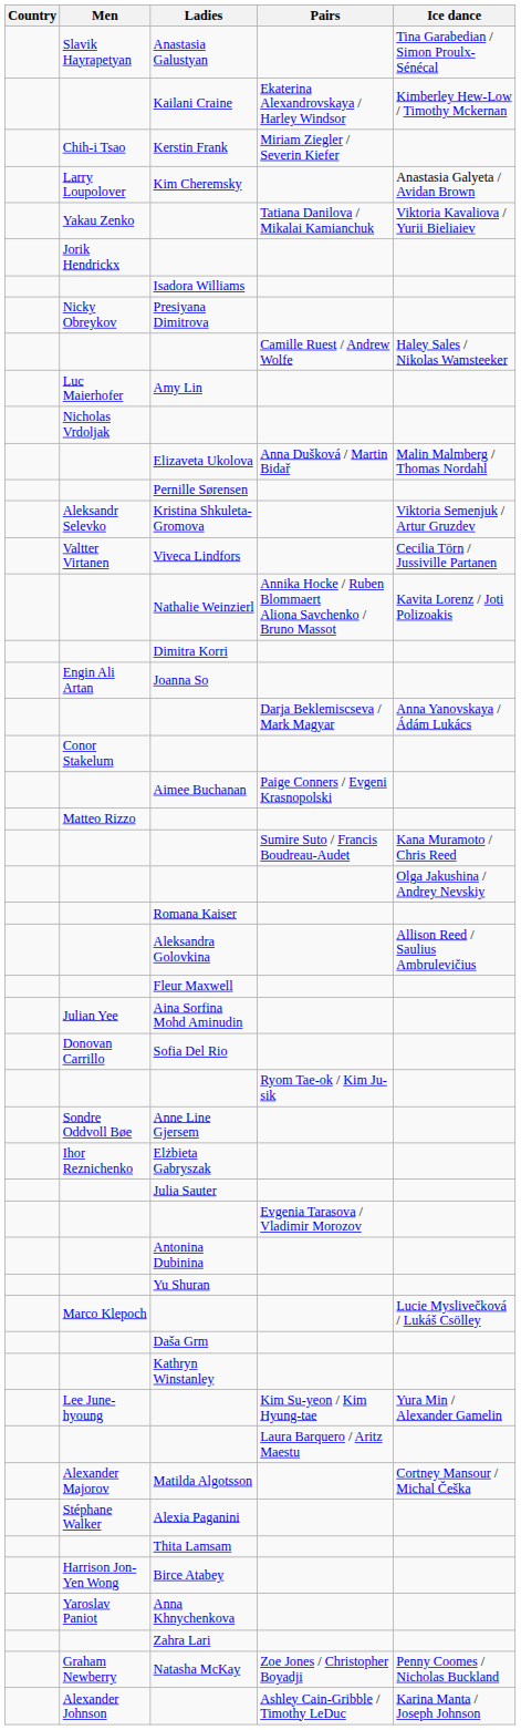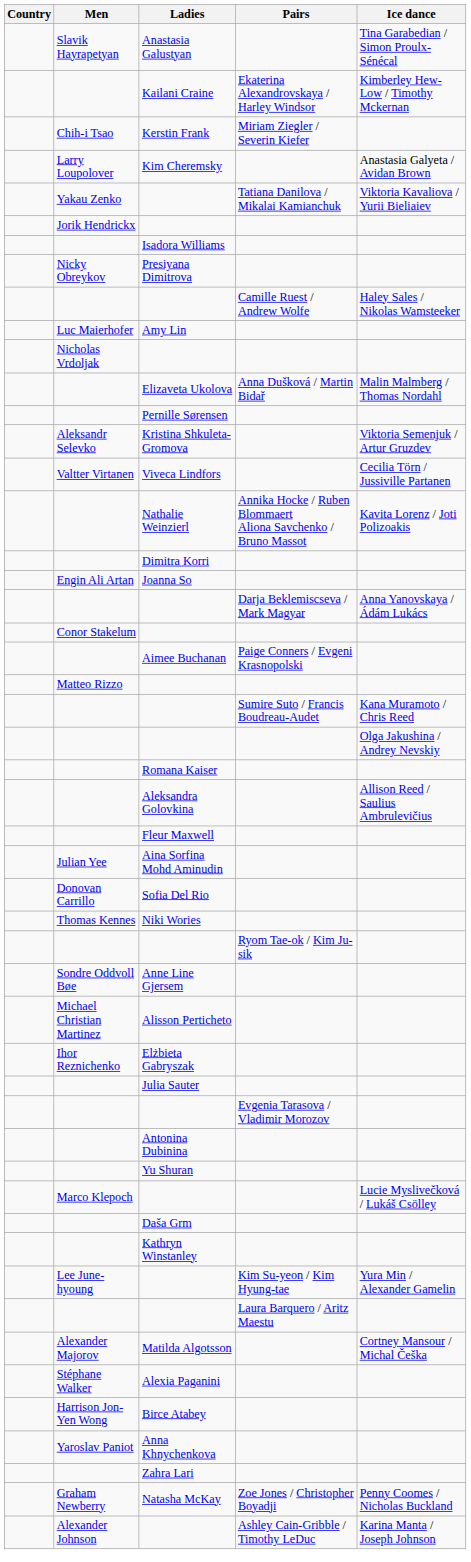+ row: Thomas Kennes | Niki Wories
+ row: Michael Christian Martinez | Alisson Perticheto
- row: Thita Lamsam
